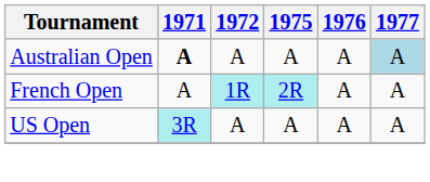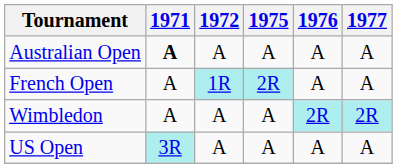Australian Open | 1977: lightblue background -> no background
+ row: Wimbledon | A | A | A | 2R | 2R
